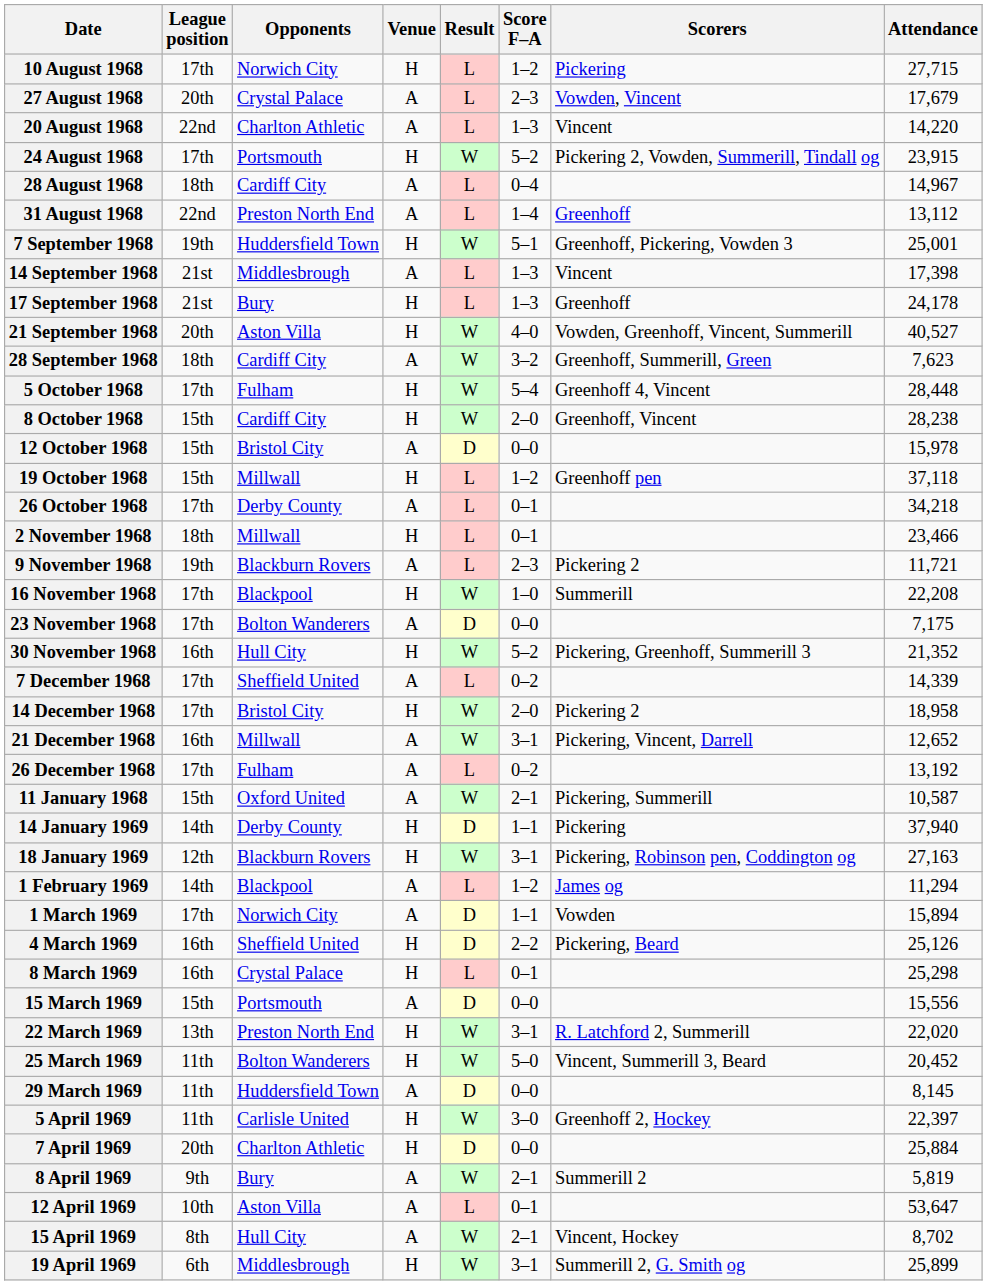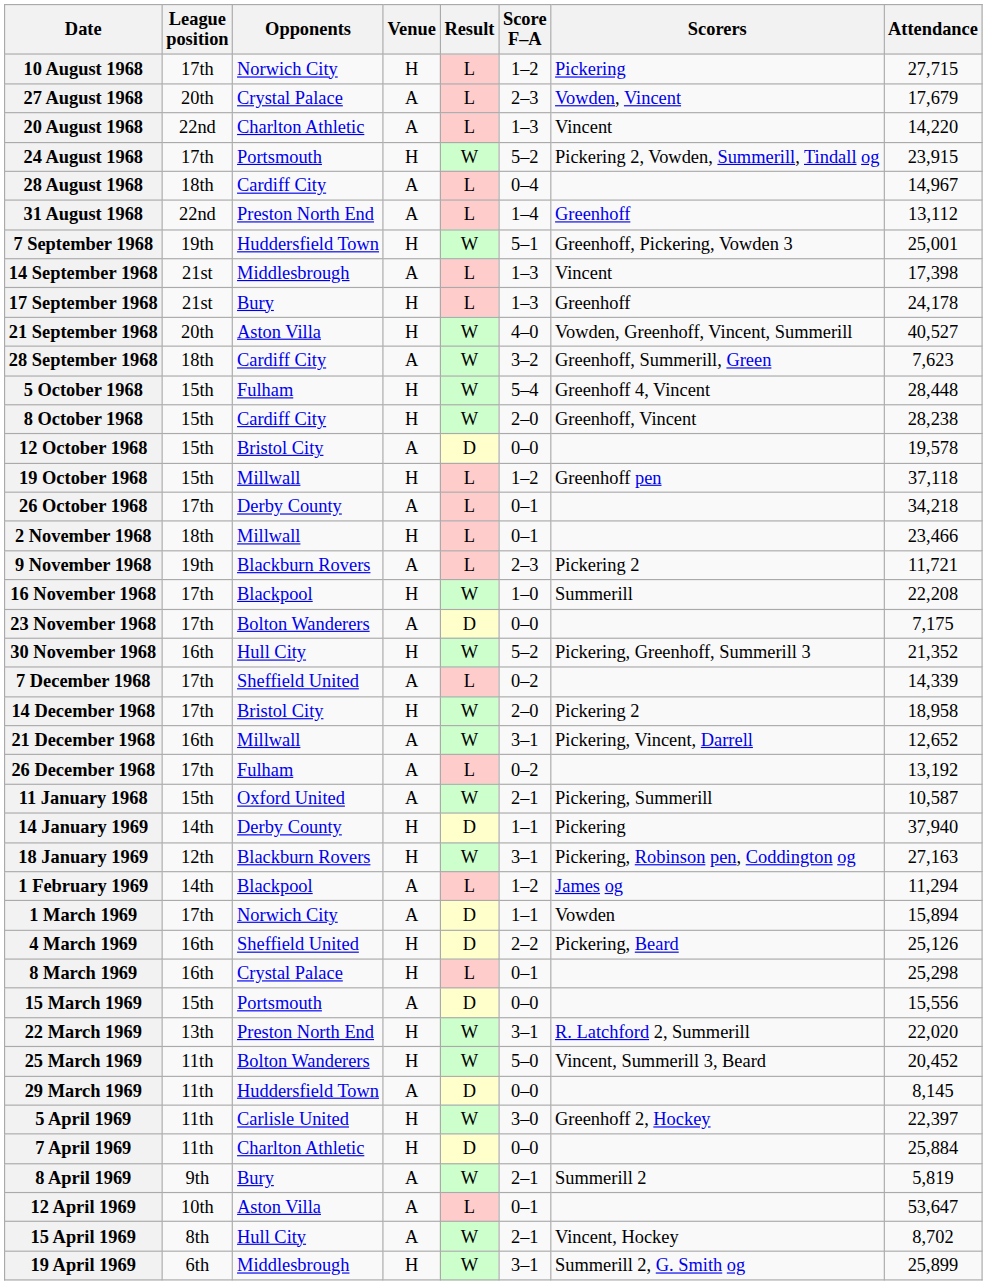5 October 1968 | League position: 17th -> 15th
12 October 1968 | Attendance: 15,978 -> 19,578
7 April 1969 | League position: 20th -> 11th
